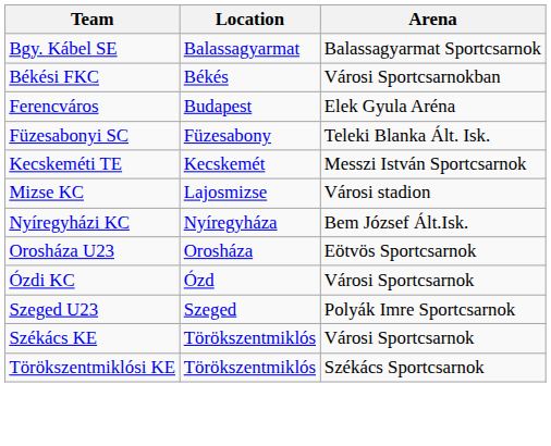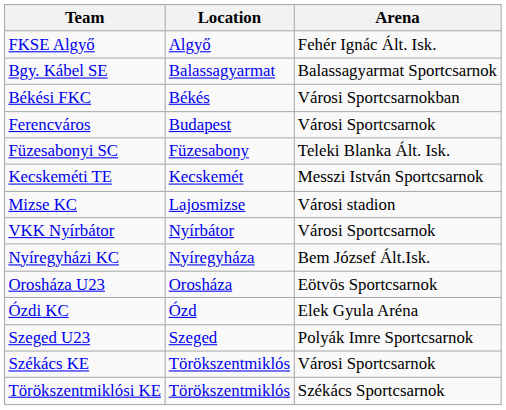+ row: FKSE Algyő | Algyő | Fehér Ignác Ált. Isk.
Ferencváros | Arena: Elek Gyula Aréna -> Városi Sportcsarnok
+ row: VKK Nyírbátor | Nyírbátor | Városi Sportcsarnok
Ózdi KC | Arena: Városi Sportcsarnok -> Elek Gyula Aréna
